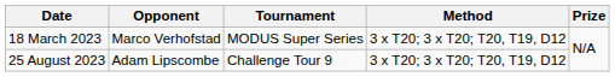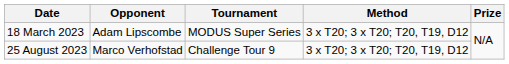18 March 2023 | Opponent: Marco Verhofstad -> Adam Lipscombe
25 August 2023 | Opponent: Adam Lipscombe -> Marco Verhofstad
